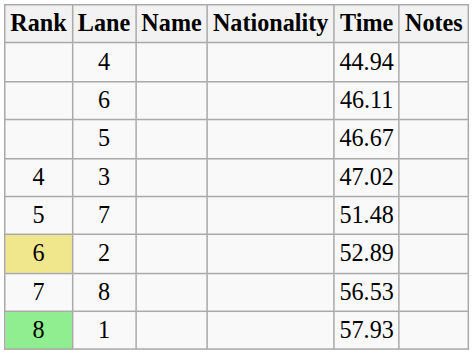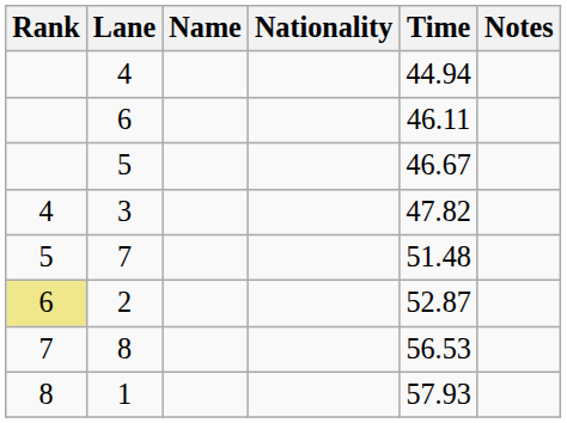3 | Time: 47.02 -> 47.82
2 | Time: 52.89 -> 52.87
1 | Rank: lightgreen background -> no background
